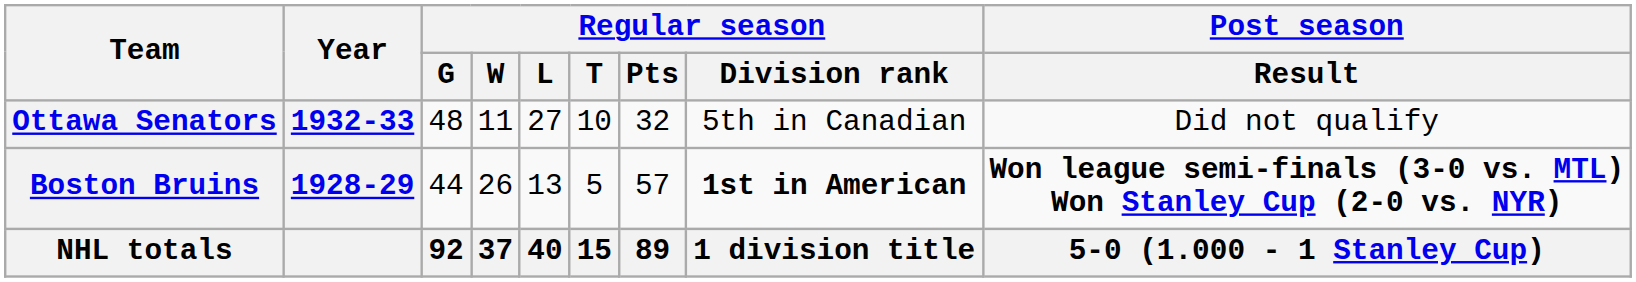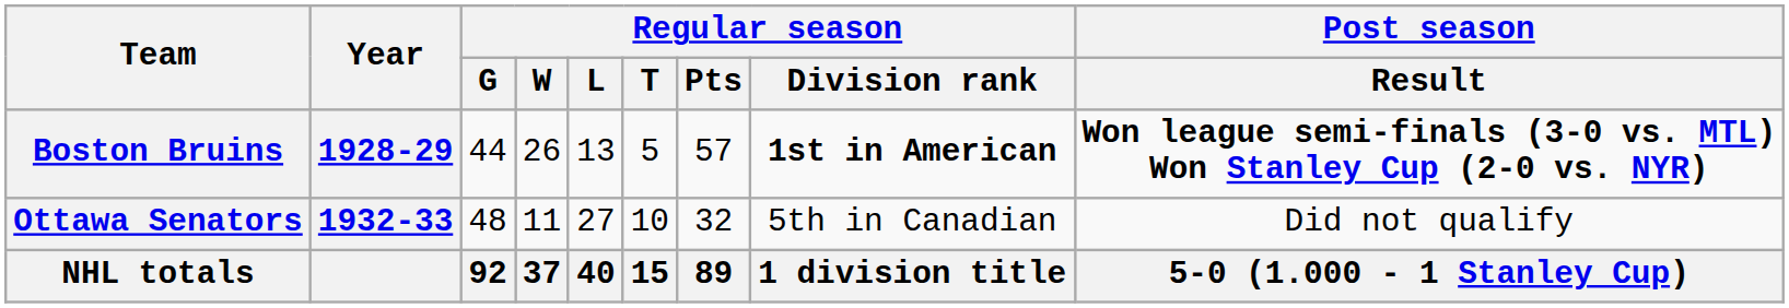rows swapped: Boston Bruins <-> Ottawa Senators
